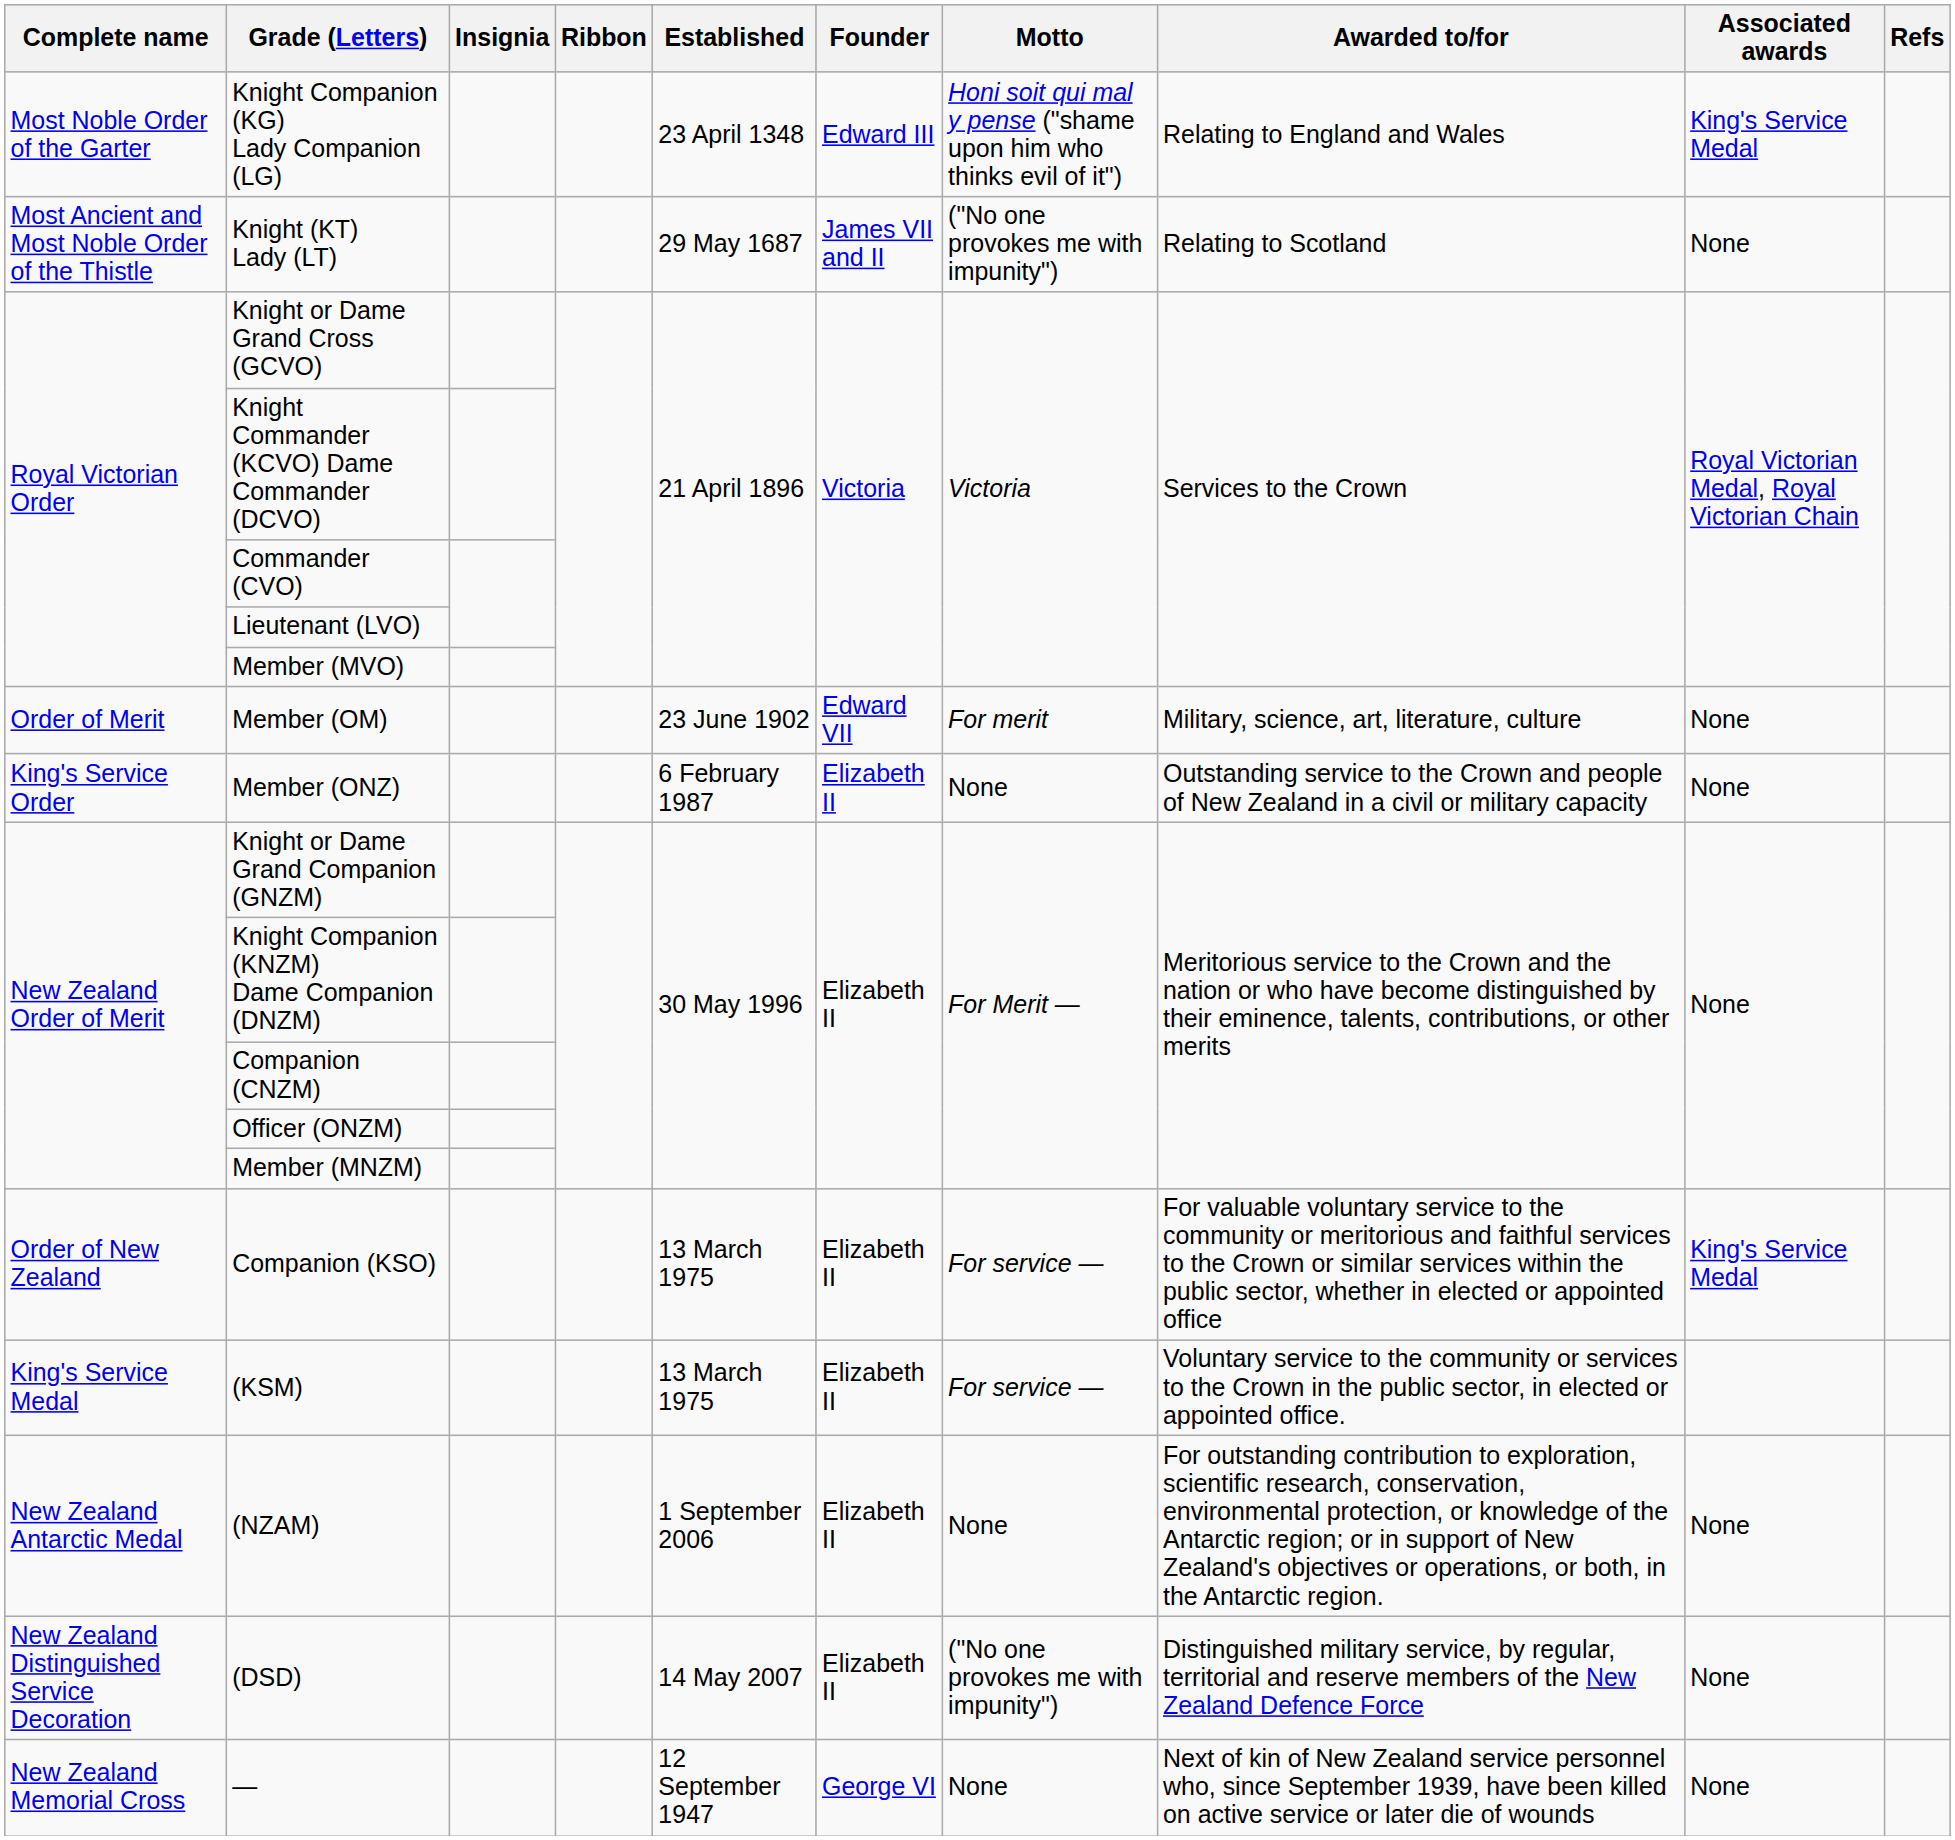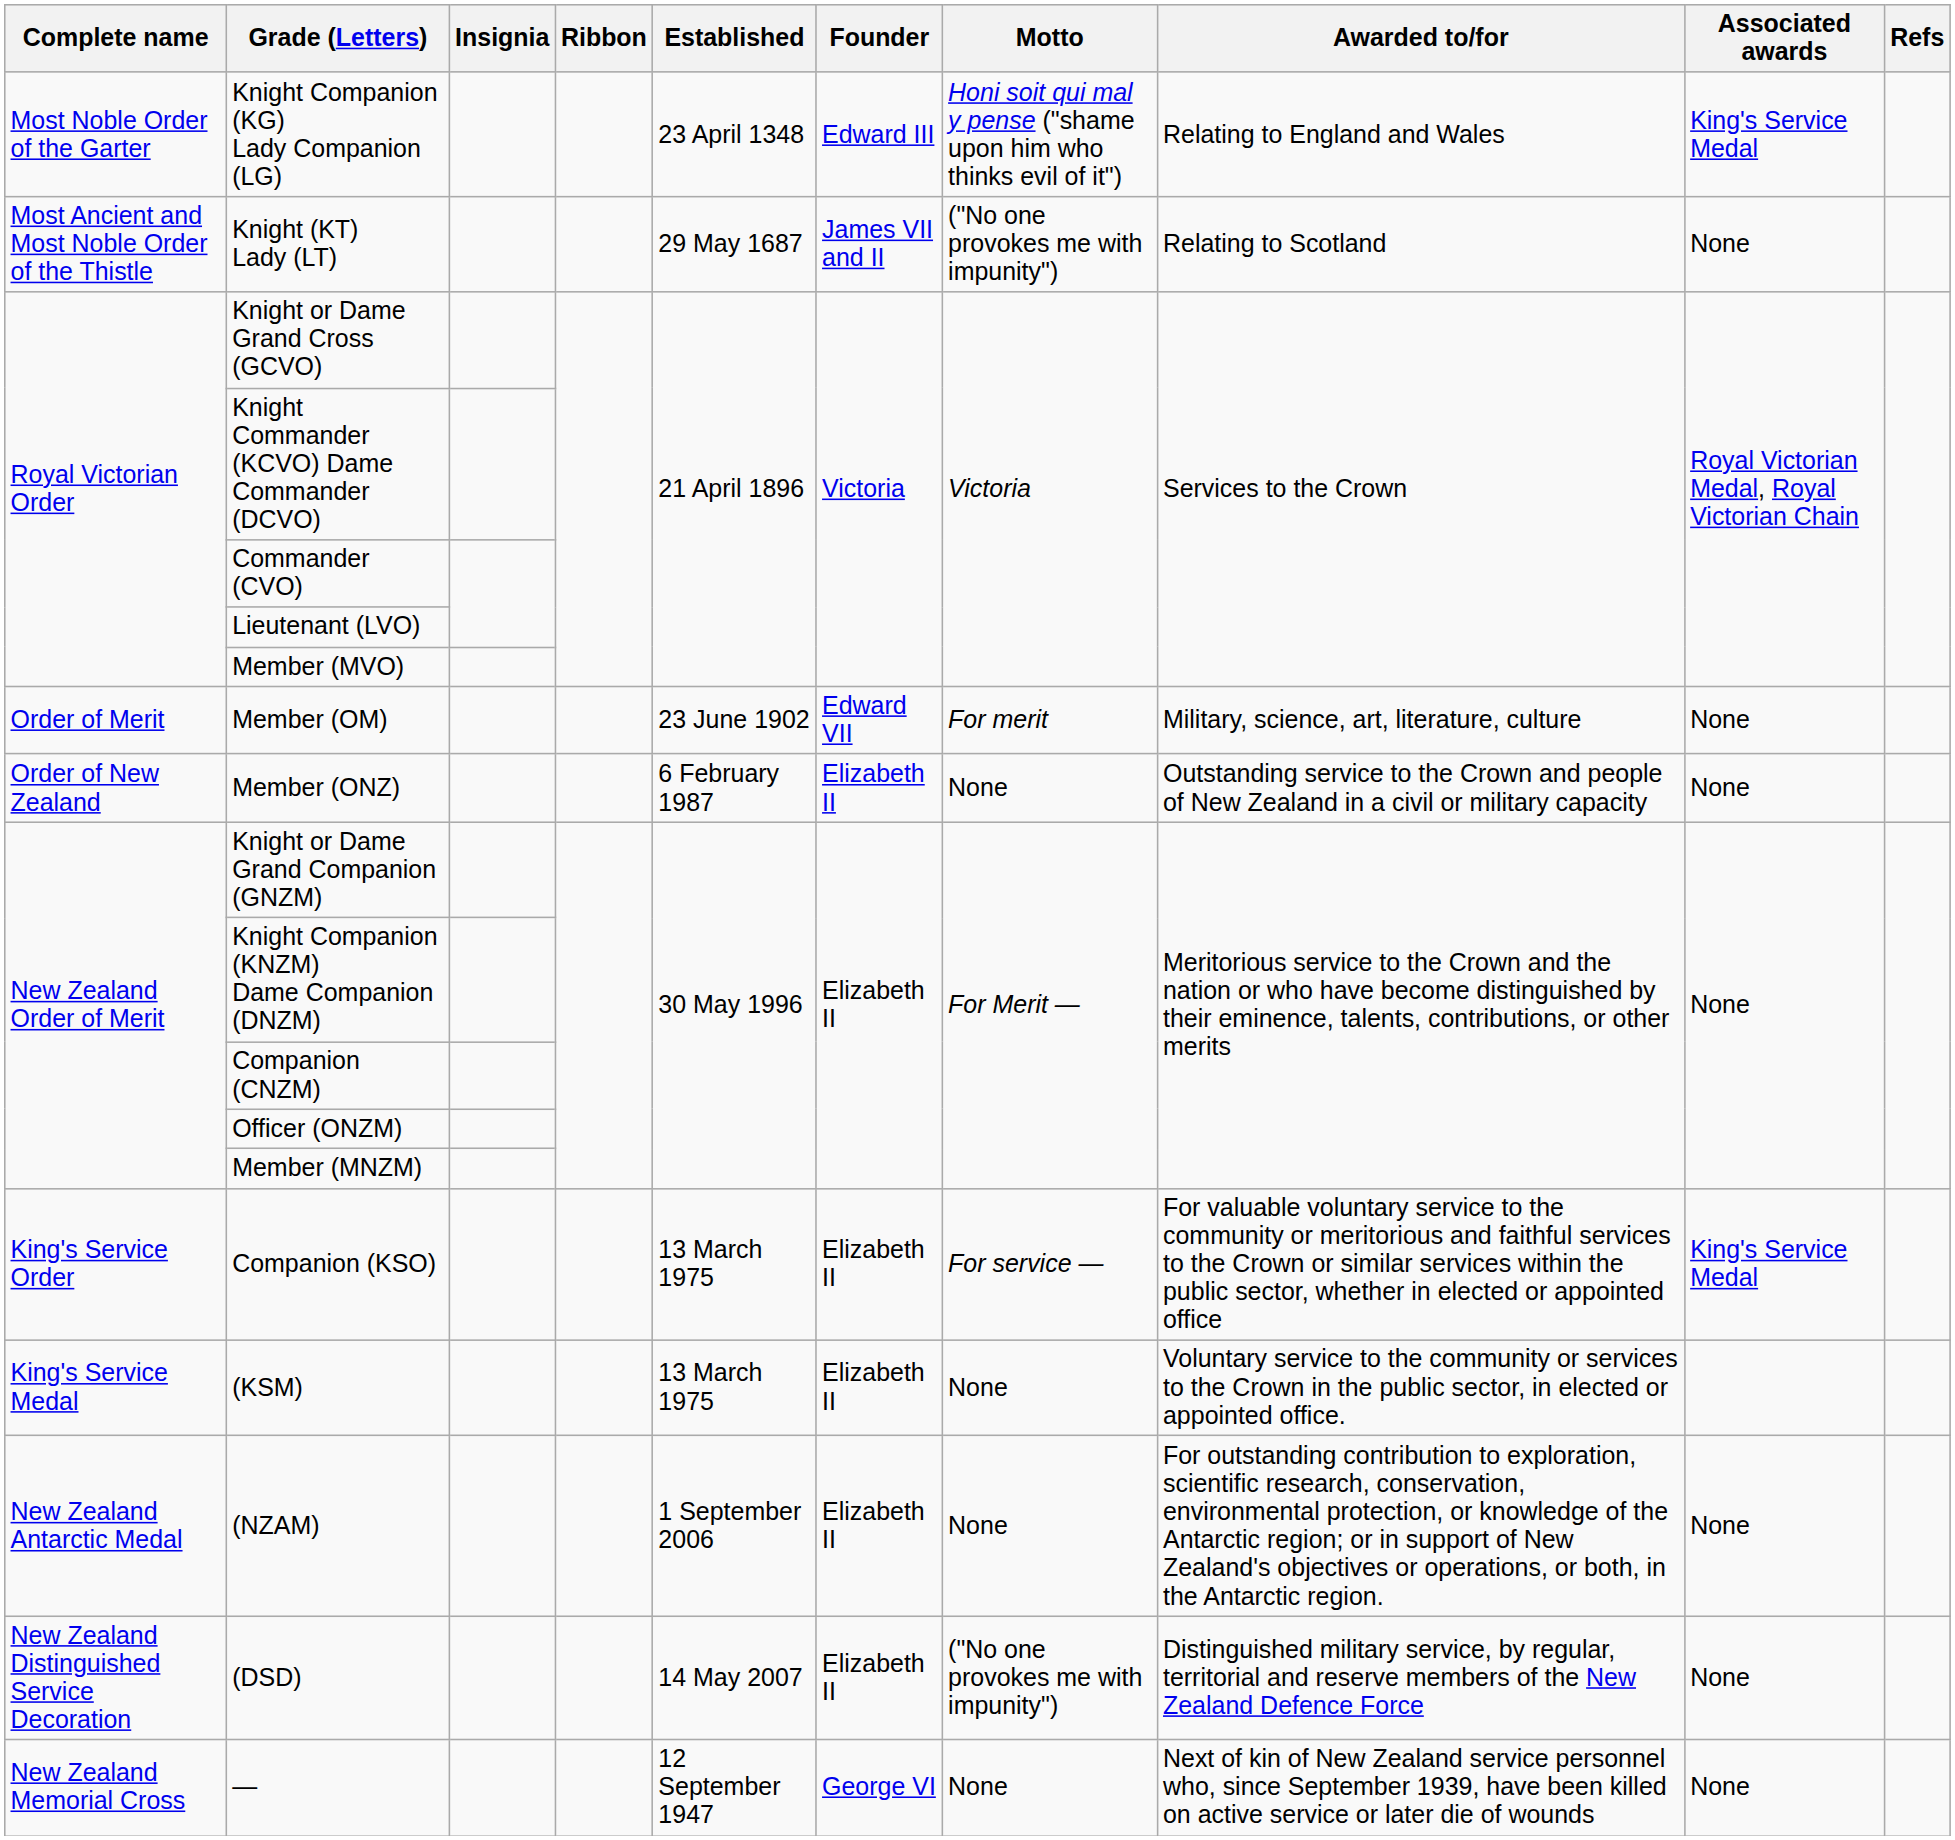Member (ONZ) | Complete name: King's Service Order -> Order of New Zealand
Companion (KSO) | Complete name: Order of New Zealand -> King's Service Order
(KSM) | Motto: For service — -> None
